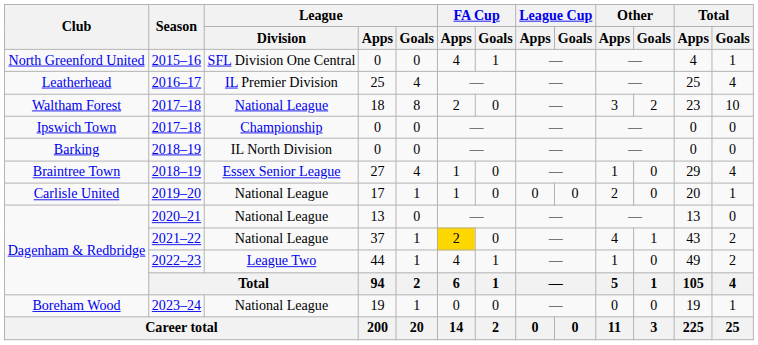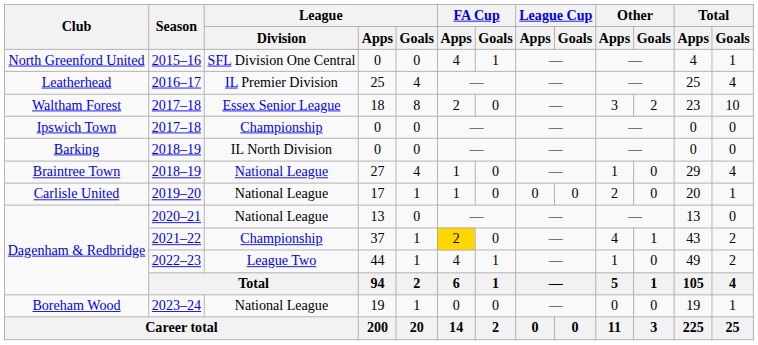Waltham Forest | League / Division: National League -> Essex Senior League
Braintree Town | League / Division: Essex Senior League -> National League
Dagenham & Redbridge / 2021–22 | League / Division: National League -> Championship
